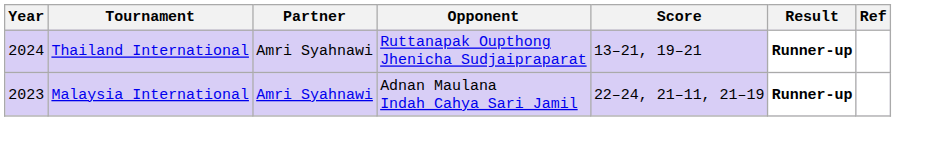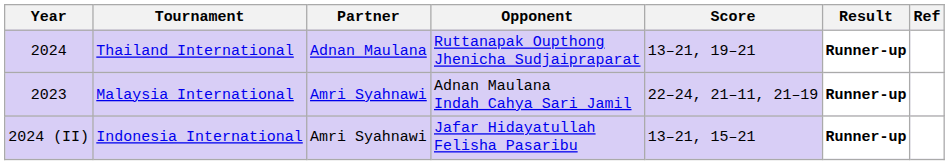Thailand International | Partner: Amri Syahnawi -> Adnan Maulana
+ row: 2024 (II) | Indonesia International | Amri Syahnawi | Jafar Hidayatullah Felisha Pasaribu | 13–21, 15–21 | Runner-up
